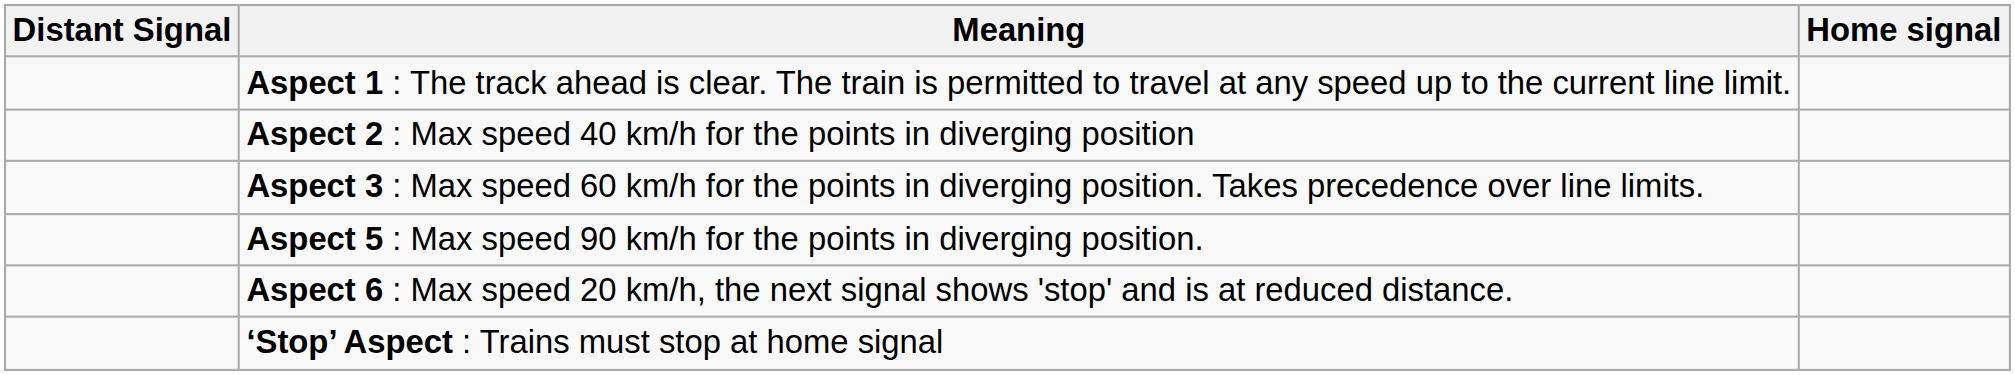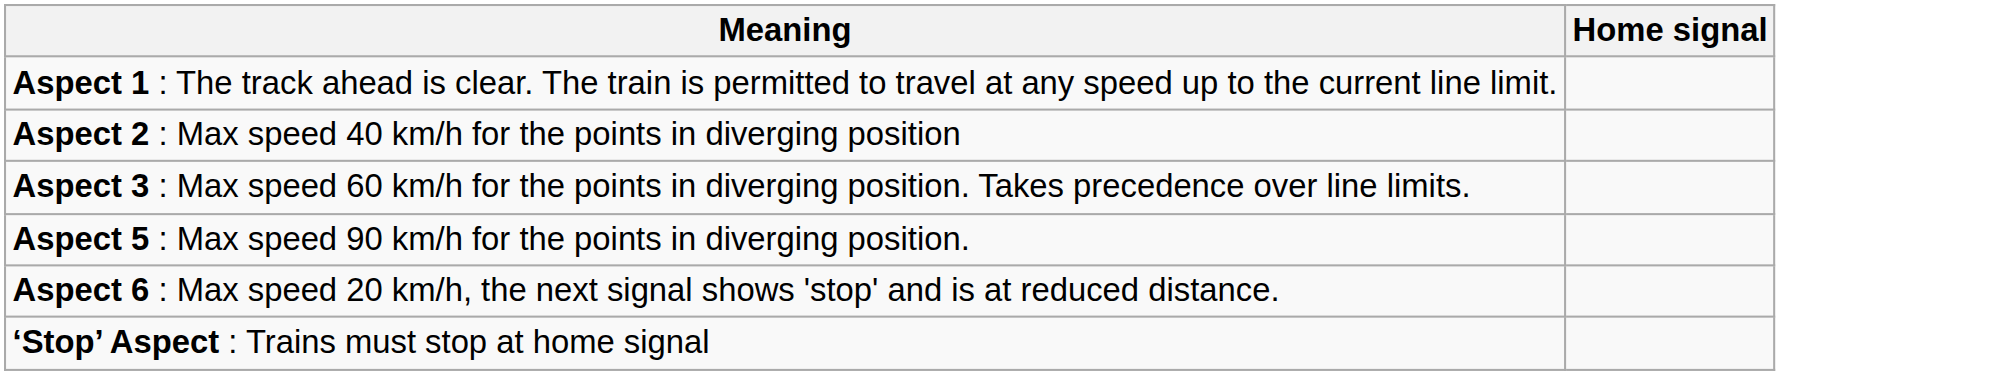- column: Distant Signal
